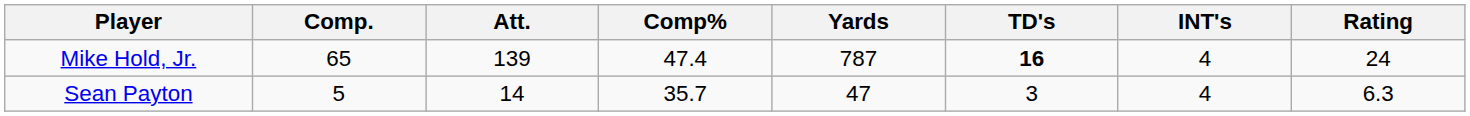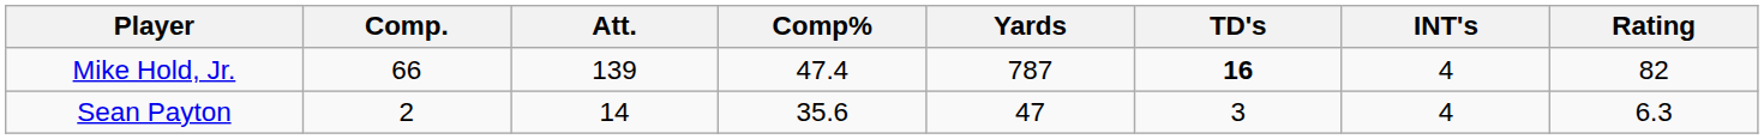Mike Hold, Jr. | Comp.: 65 -> 66
Mike Hold, Jr. | Rating: 24 -> 82
Sean Payton | Comp.: 5 -> 2
Sean Payton | Comp%: 35.7 -> 35.6
